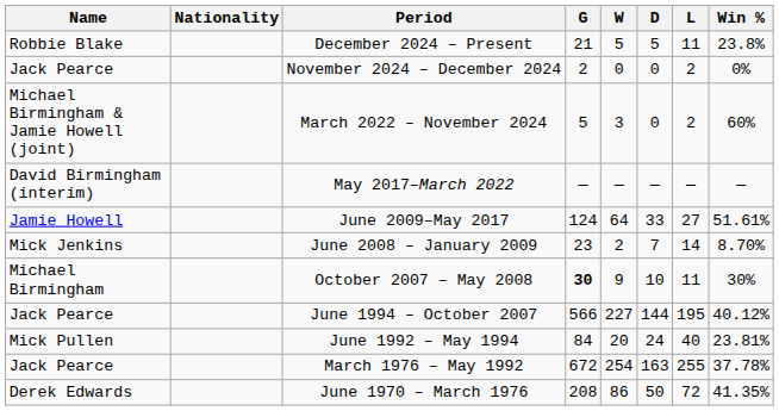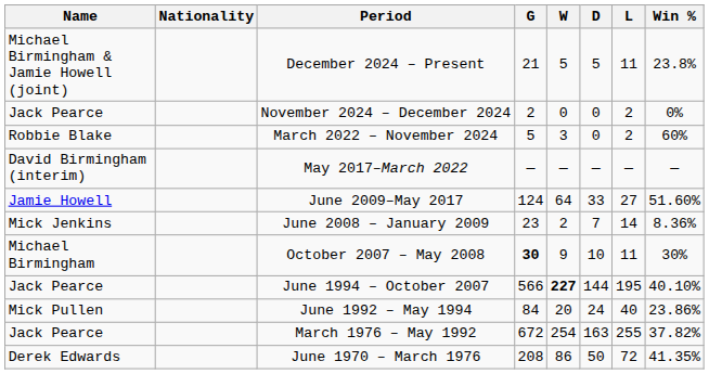December 2024 – Present | Name: Robbie Blake -> Michael Birmingham & Jamie Howell (joint)
March 2022 – November 2024 | Name: Michael Birmingham & Jamie Howell (joint) -> Robbie Blake
June 2009–May 2017 | Win %: 51.61% -> 51.60%
June 2008 – January 2009 | Win %: 8.70% -> 8.36%
June 1994 – October 2007 | W: normal -> bold
June 1994 – October 2007 | Win %: 40.12% -> 40.10%
June 1992 – May 1994 | Win %: 23.81% -> 23.86%
March 1976 – May 1992 | Win %: 37.78% -> 37.82%
